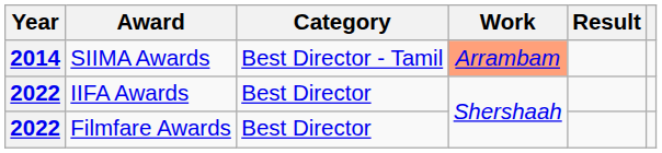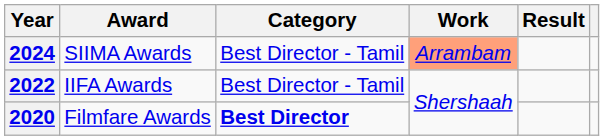SIIMA Awards | Year: 2014 -> 2024
IIFA Awards | Category: Best Director -> Best Director - Tamil
Filmfare Awards | Year: 2022 -> 2020
Filmfare Awards | Category: normal -> bold
